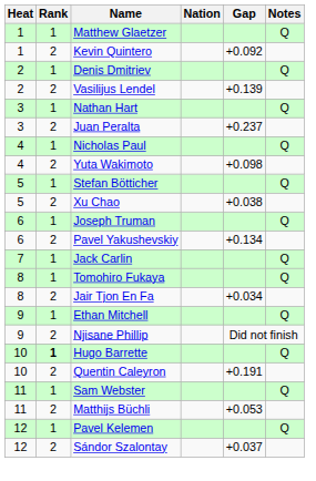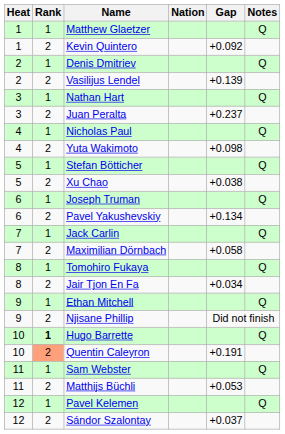+ row: 7 | 2 | Maximilian Dörnbach | +0.058
Quentin Caleyron | Rank: no background -> lightsalmon background
